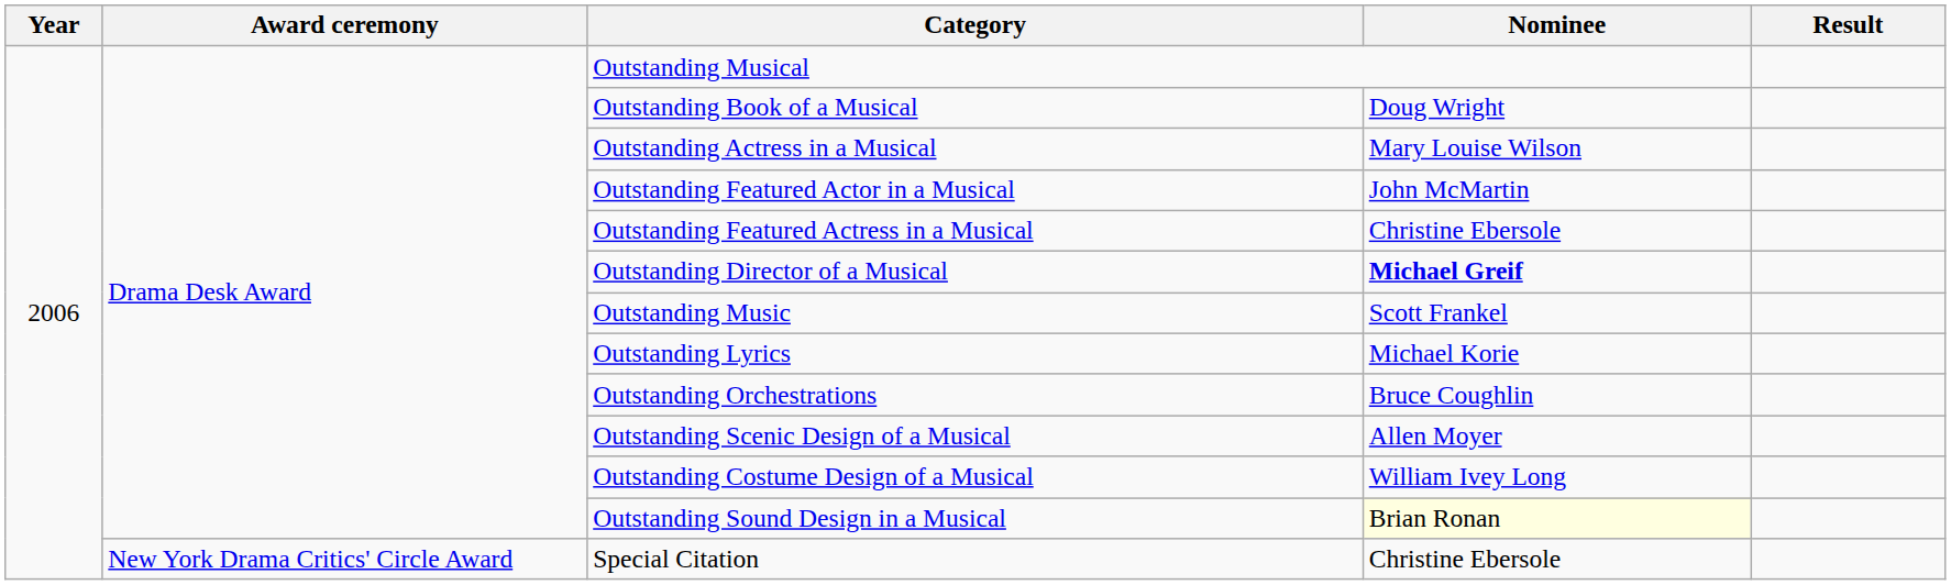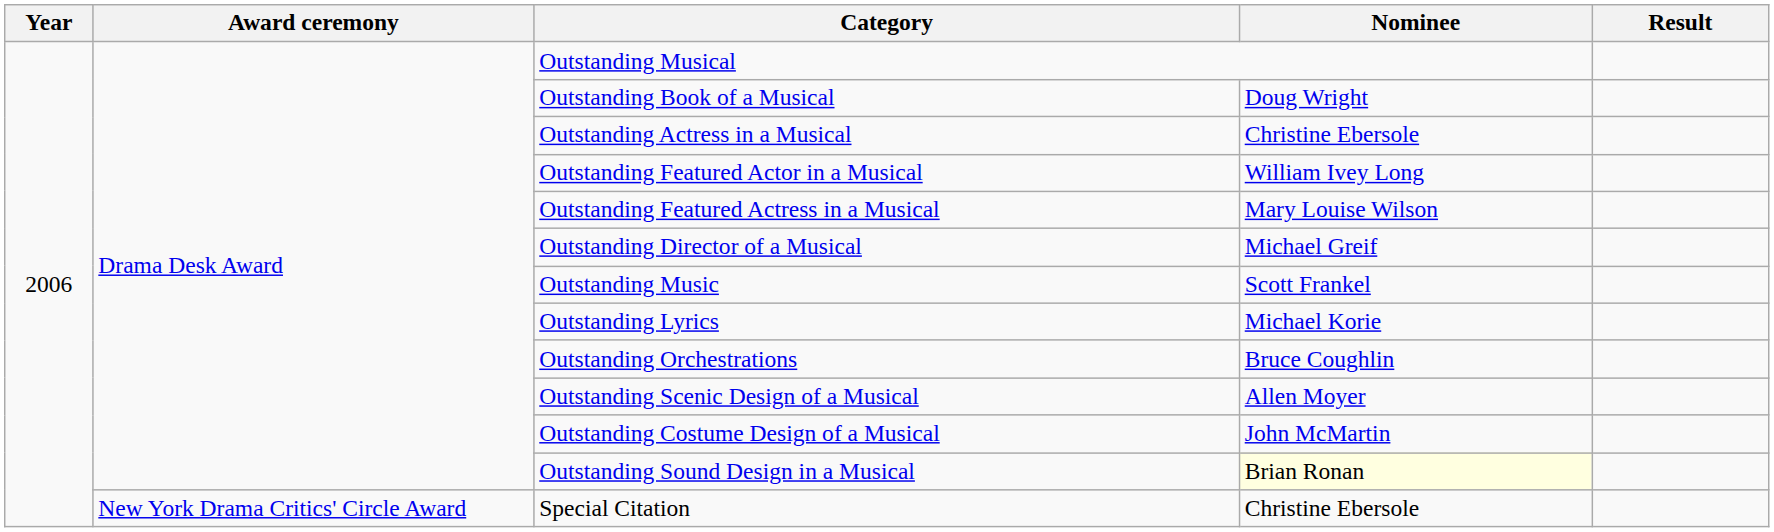Outstanding Actress in a Musical | Nominee: Mary Louise Wilson -> Christine Ebersole
Outstanding Featured Actor in a Musical | Nominee: John McMartin -> William Ivey Long
Outstanding Featured Actress in a Musical | Nominee: Christine Ebersole -> Mary Louise Wilson
Outstanding Director of a Musical | Nominee: bold -> normal
Outstanding Costume Design of a Musical | Nominee: William Ivey Long -> John McMartin
